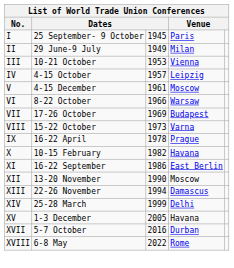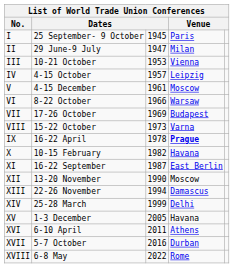II | column 3: 1949 -> 1947
IX | column 4: normal -> bold
XI | column 3: 1986 -> 1987
+ row: XVI | 6-10 April | 2011 | Athens
